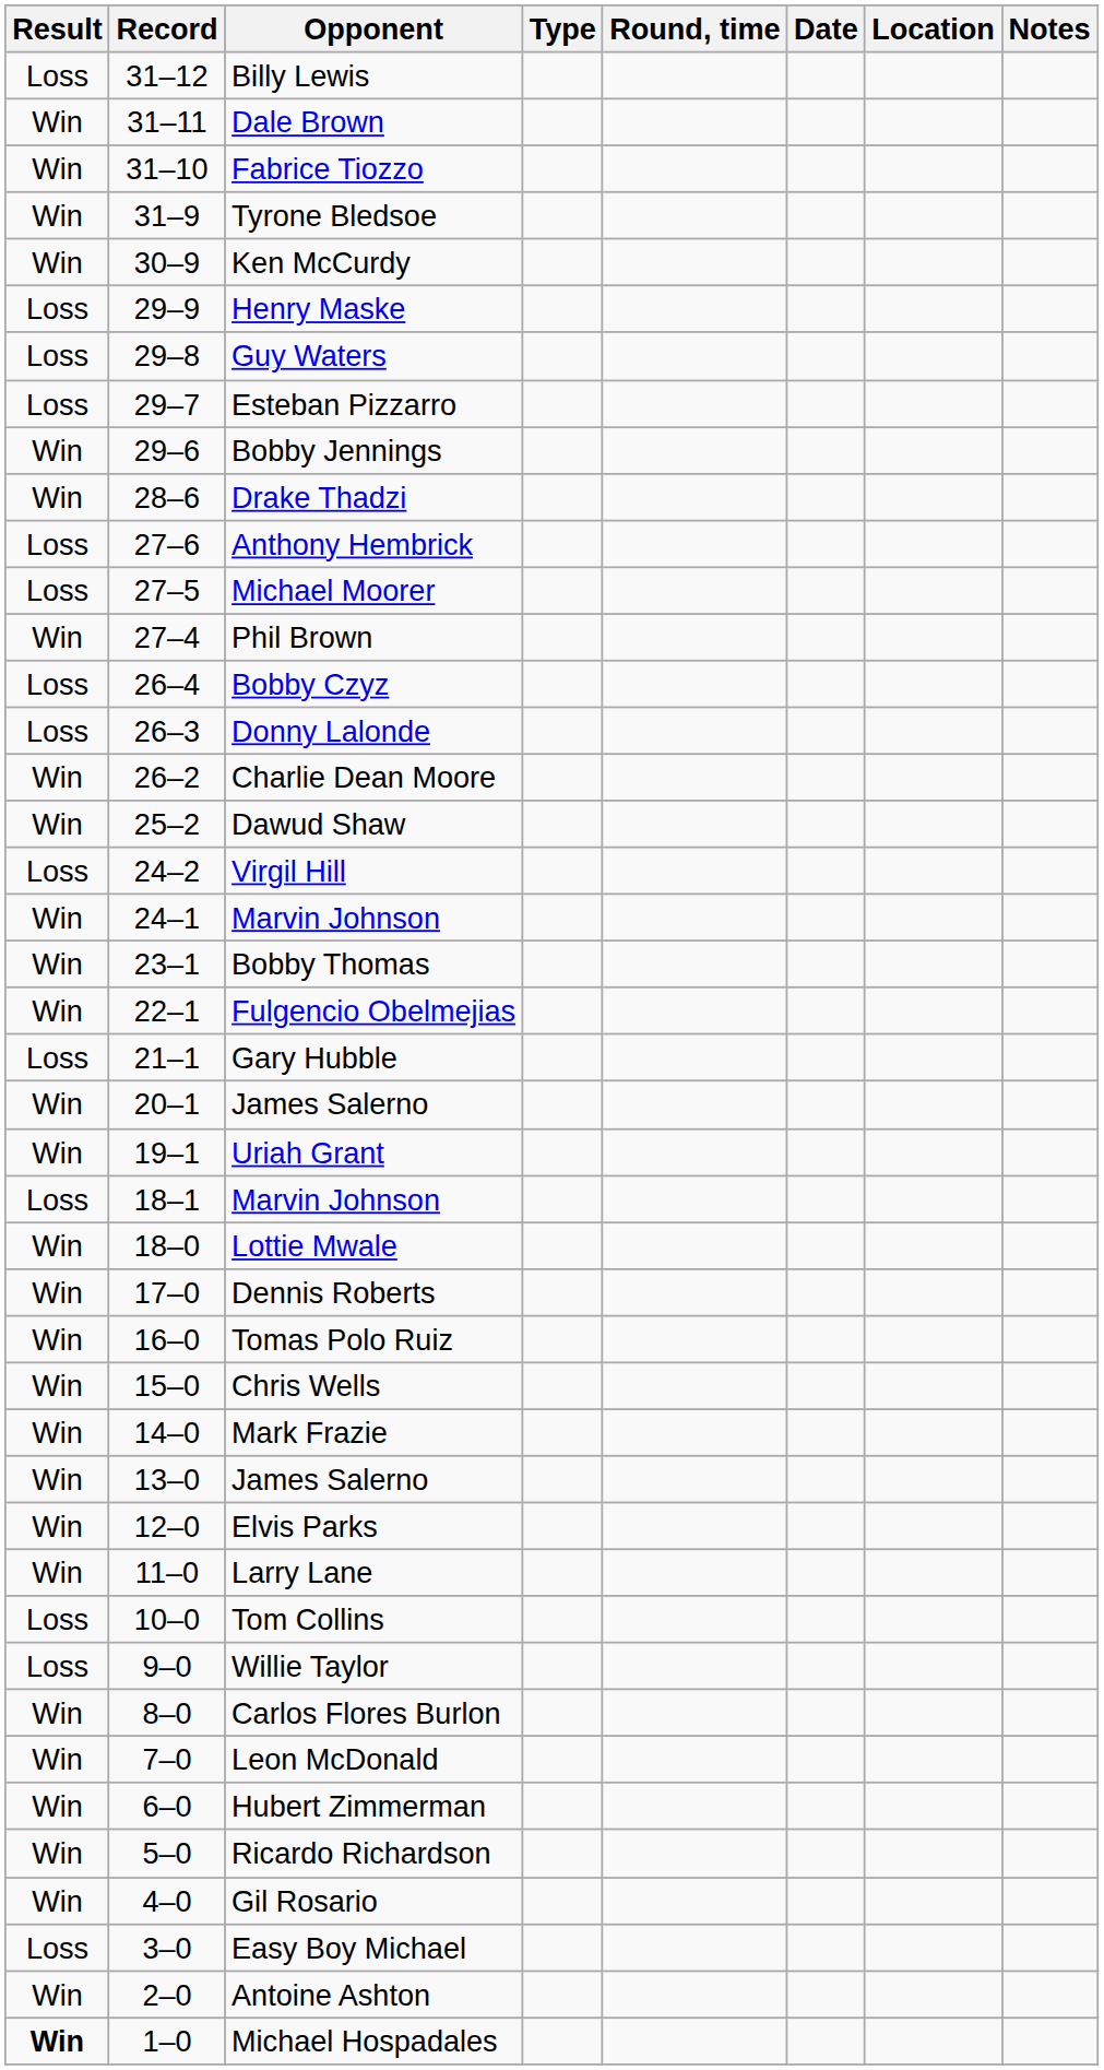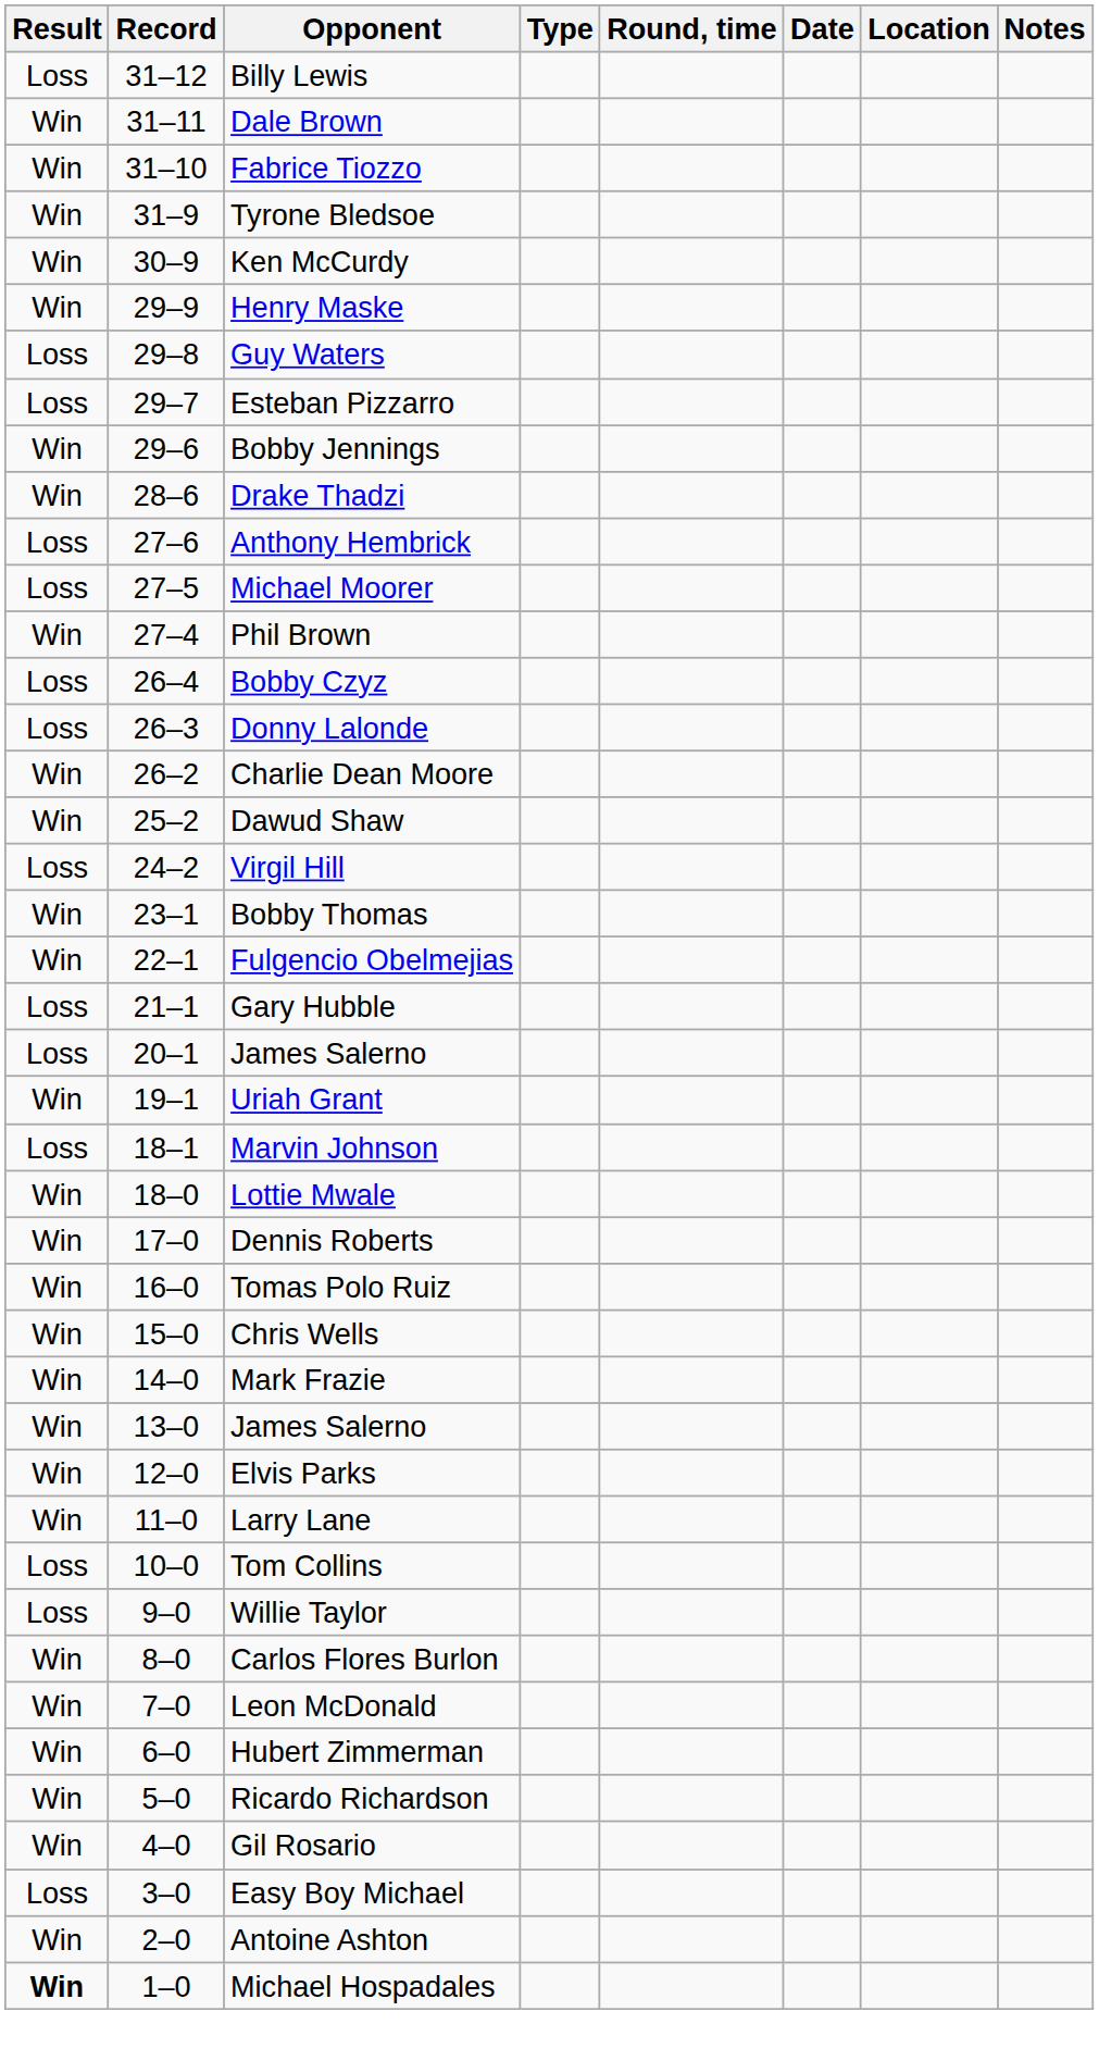Henry Maske | Result: Loss -> Win
- row: Win | 24–1 | Marvin Johnson
20–1 / James Salerno | Result: Win -> Loss
